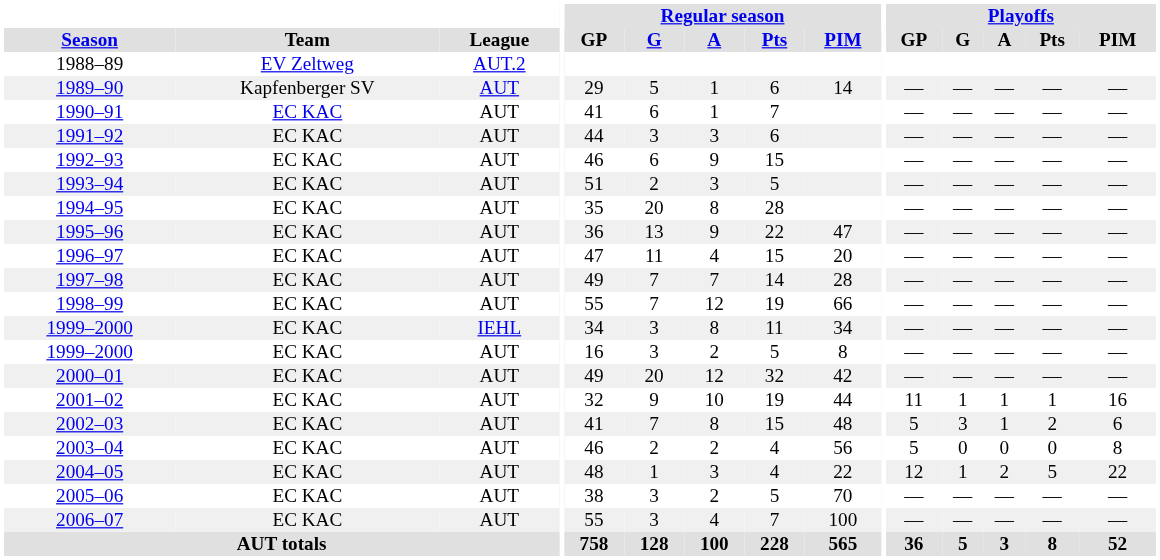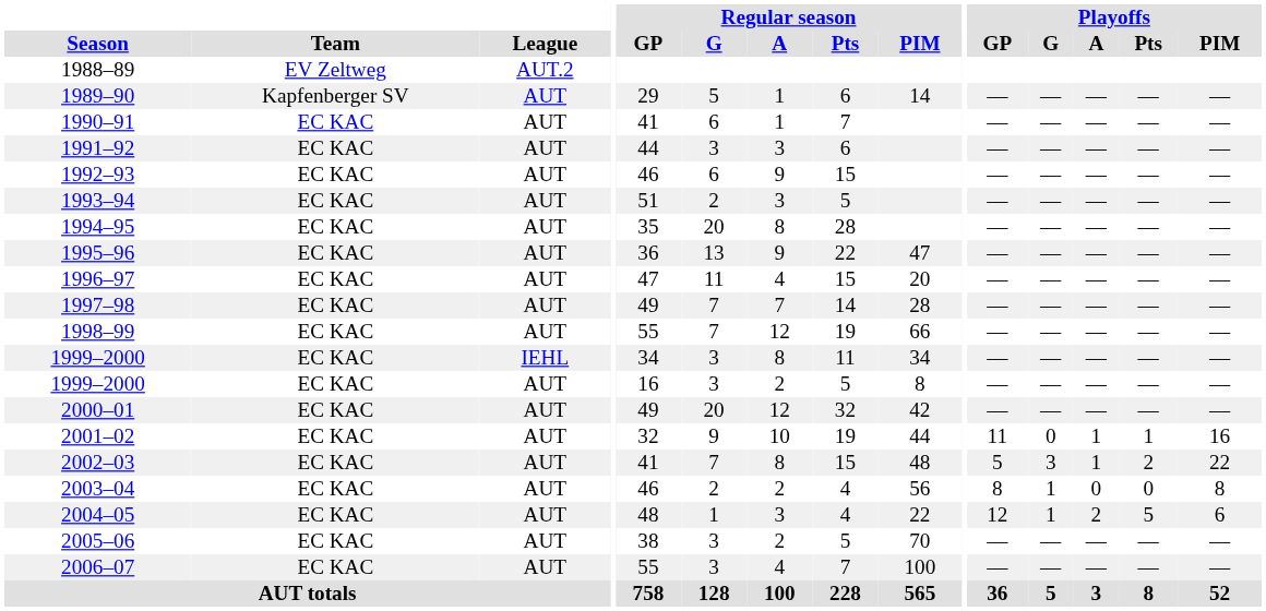2001–02 | Playoffs / G: 1 -> 0
2002–03 | Playoffs / PIM: 6 -> 22
2003–04 | Playoffs / GP: 5 -> 8
2003–04 | Playoffs / G: 0 -> 1
2004–05 | Playoffs / PIM: 22 -> 6
